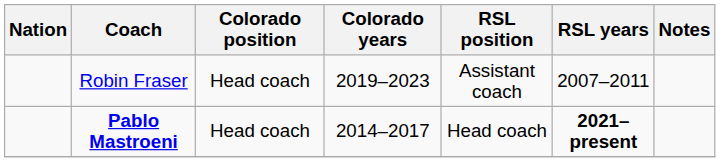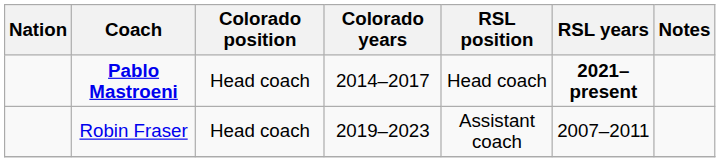rows swapped: Robin Fraser <-> Pablo Mastroeni
